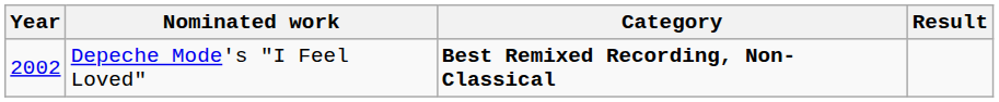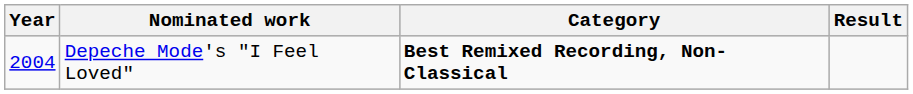Depeche Mode's "I Feel Loved" | Year: 2002 -> 2004
